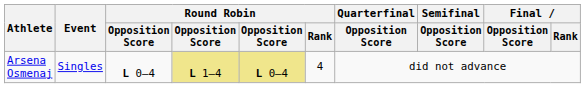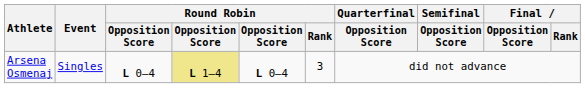Arsena Osmenaj | column 5: khaki background -> no background
Arsena Osmenaj | Round Robin / Rank: 4 -> 3
